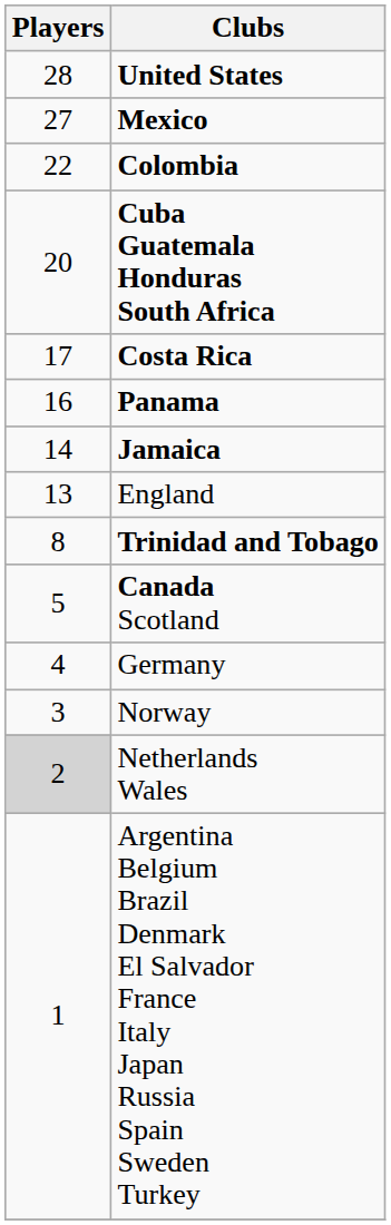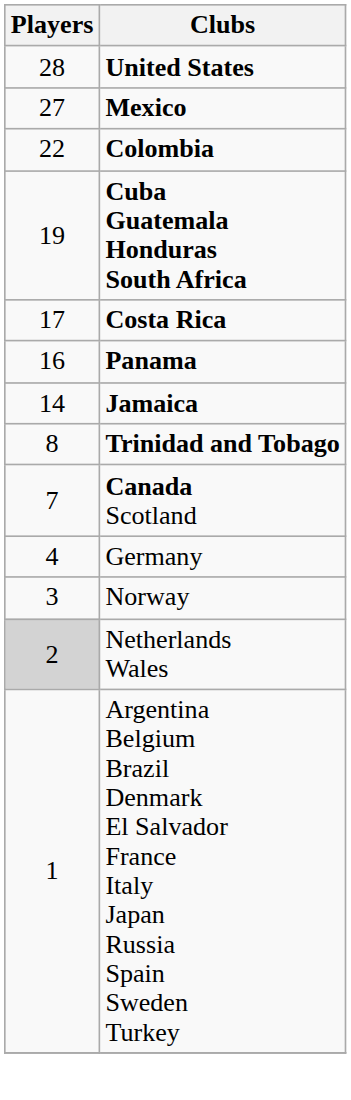Cuba Guatemala Honduras South Africa | Players: 20 -> 19
- row: 13 | England
Canada Scotland | Players: 5 -> 7
